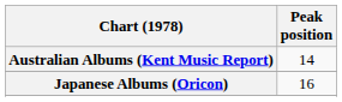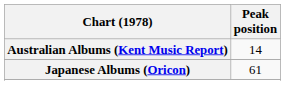Japanese Albums (Oricon) | Peak position: 16 -> 61
